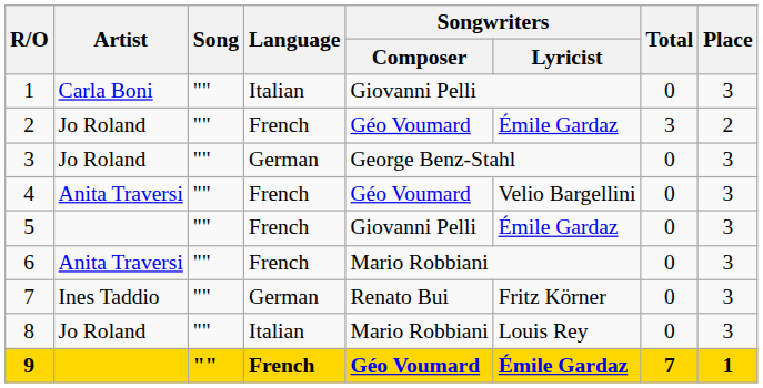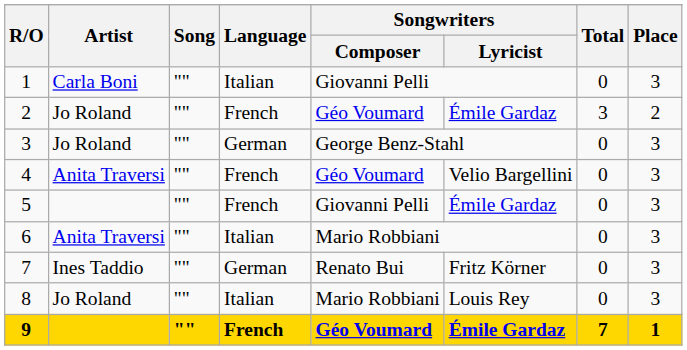6 | Language: French -> Italian
